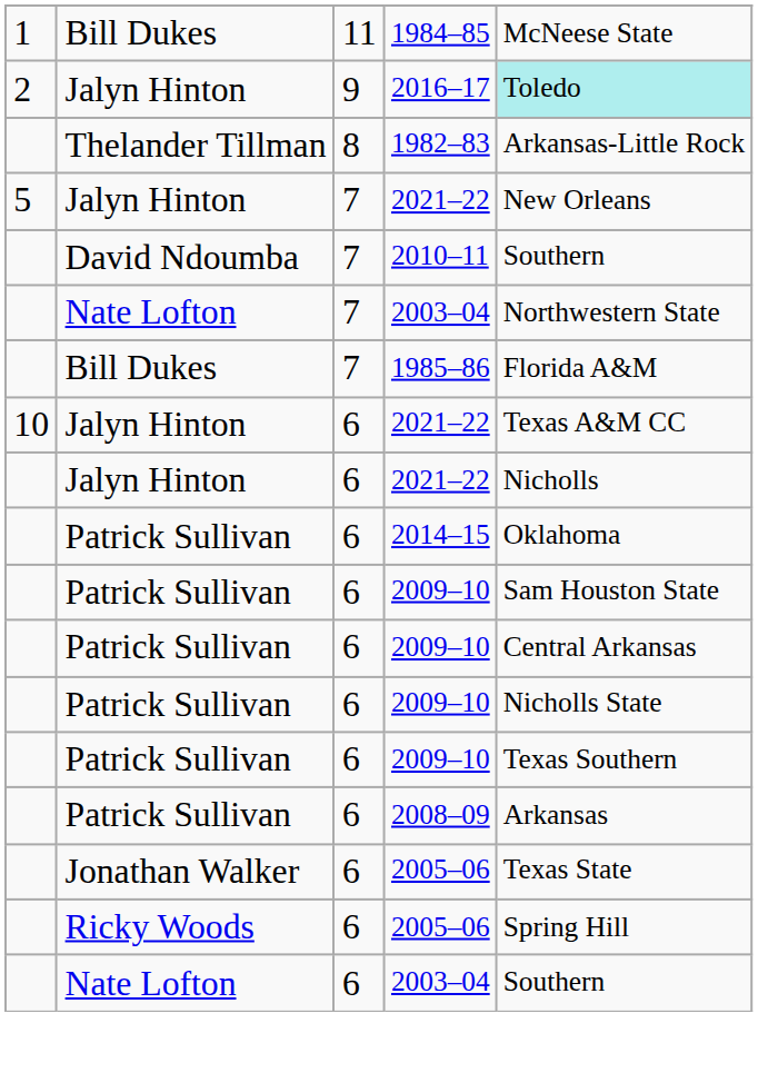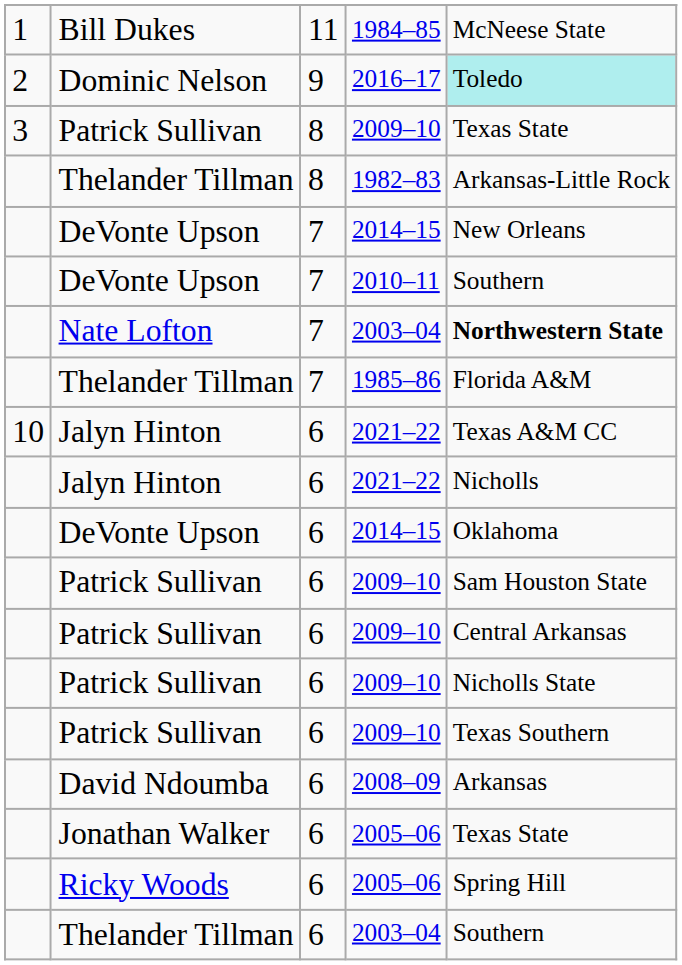2016–17 | column 2: Jalyn Hinton -> Dominic Nelson
+ row: 3 | Patrick Sullivan | 8 | 2009–10 | Texas State
- row: 5 | Jalyn Hinton | 7 | 2021–22 | New Orleans
+ row: DeVonte Upson | 7 | 2014–15 | New Orleans
2010–11 | column 2: David Ndoumba -> DeVonte Upson
7 / 2003–04 | column 5: normal -> bold
1985–86 | column 2: Bill Dukes -> Thelander Tillman
6 / 2014–15 | column 2: Patrick Sullivan -> DeVonte Upson
2008–09 | column 2: Patrick Sullivan -> David Ndoumba
6 / 2003–04 | column 2: Nate Lofton -> Thelander Tillman
